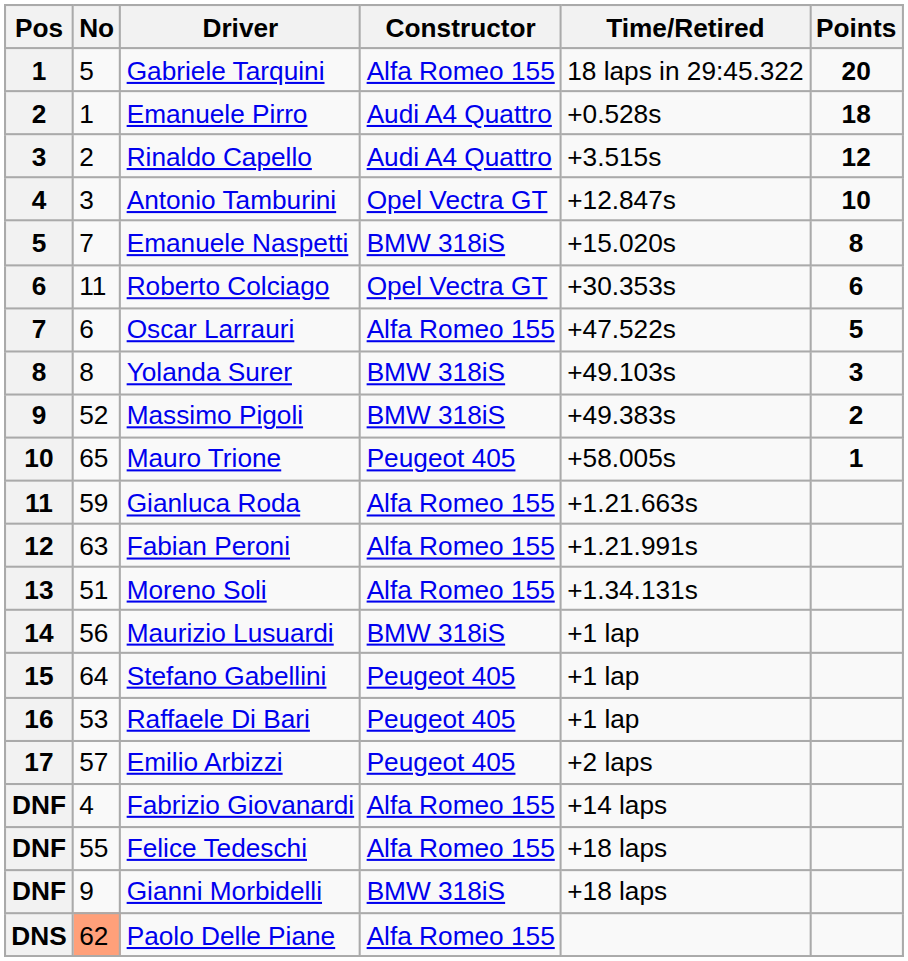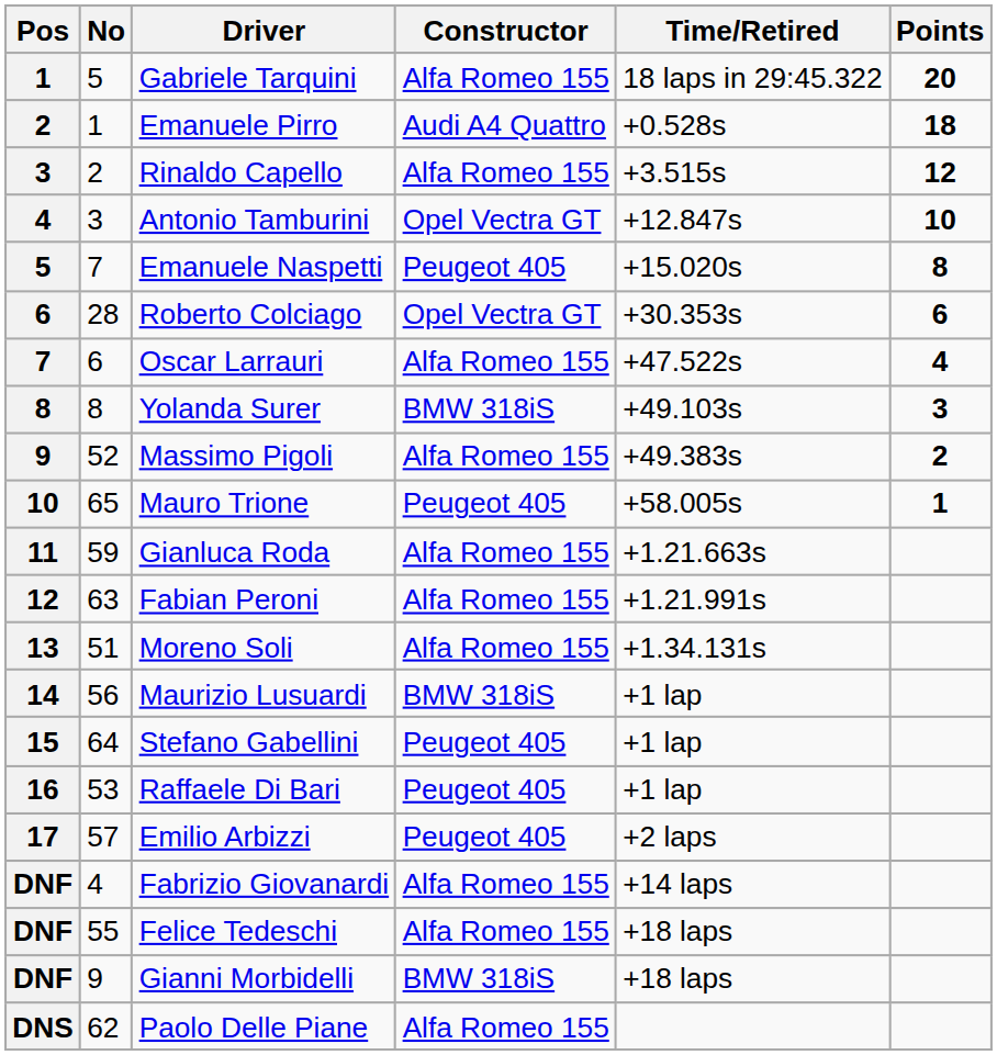Rinaldo Capello | Constructor: Audi A4 Quattro -> Alfa Romeo 155
Emanuele Naspetti | Constructor: BMW 318iS -> Peugeot 405
Roberto Colciago | No: 11 -> 28
Oscar Larrauri | Points: 5 -> 4
Massimo Pigoli | Constructor: BMW 318iS -> Alfa Romeo 155
Paolo Delle Piane | No: lightsalmon background -> no background
